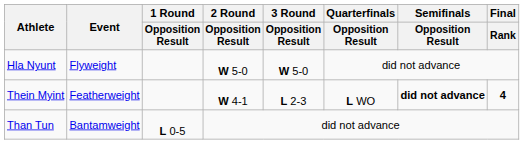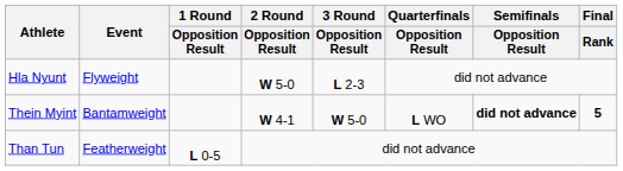Hla Nyunt | 3 Round / Opposition Result: W 5-0 -> L 2-3
Thein Myint | Event: Featherweight -> Bantamweight
Thein Myint | 3 Round / Opposition Result: L 2-3 -> W 5-0
Thein Myint | Final / Rank: 4 -> 5
Than Tun | Event: Bantamweight -> Featherweight
